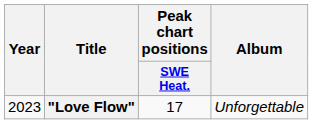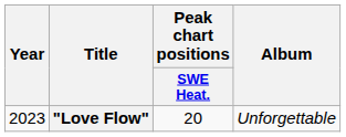"Love Flow" | Peak chart positions / SWE Heat.: 17 -> 20
